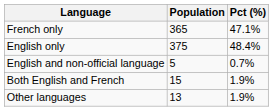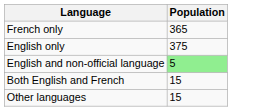- column: Pct (%) | 47.1% | 48.4% | 0.7% | 1.9% | 1.9%
English and non-official language | Population: no background -> lightgreen background
Other languages | Population: 13 -> 15
